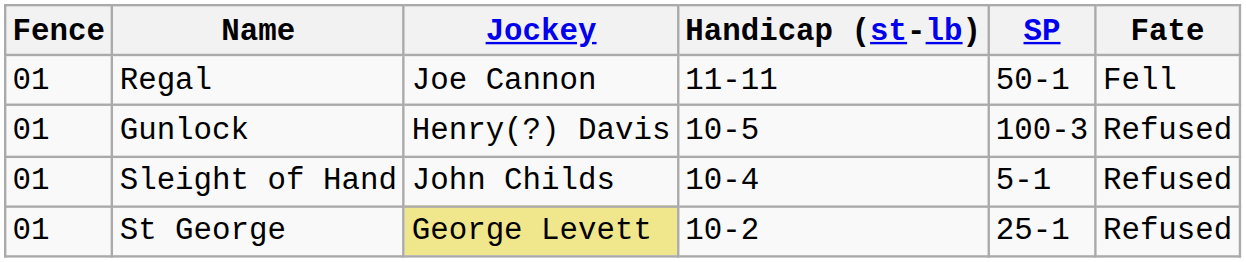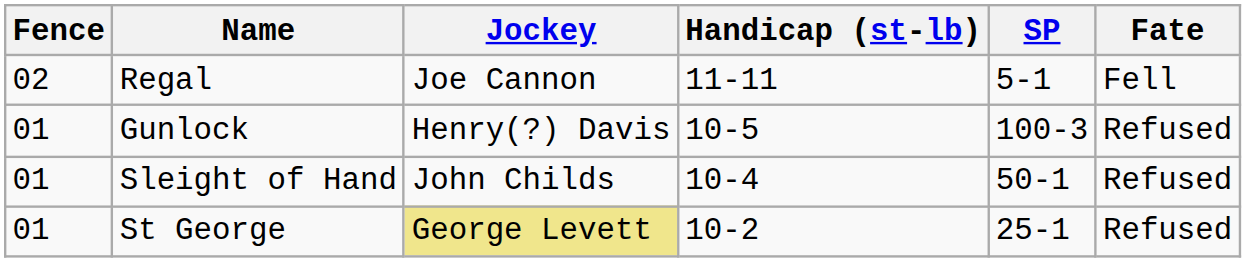Regal | Fence: 01 -> 02
Regal | SP: 50-1 -> 5-1
Sleight of Hand | SP: 5-1 -> 50-1
